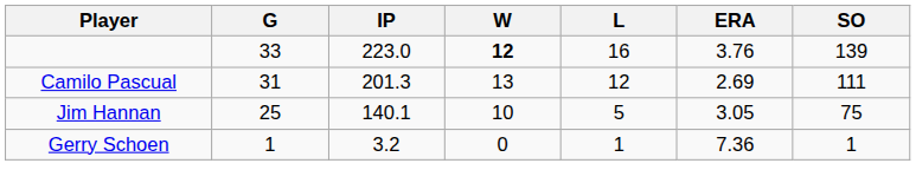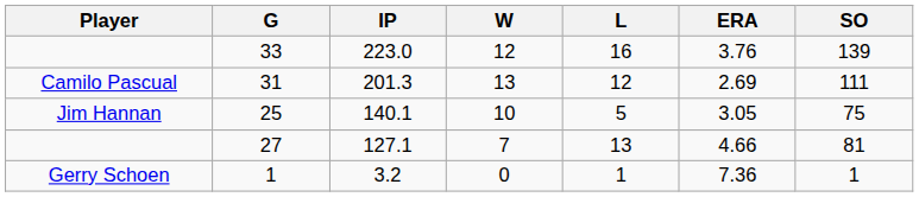33 | W: bold -> normal
+ row: 27 | 127.1 | 7 | 13 | 4.66 | 81
